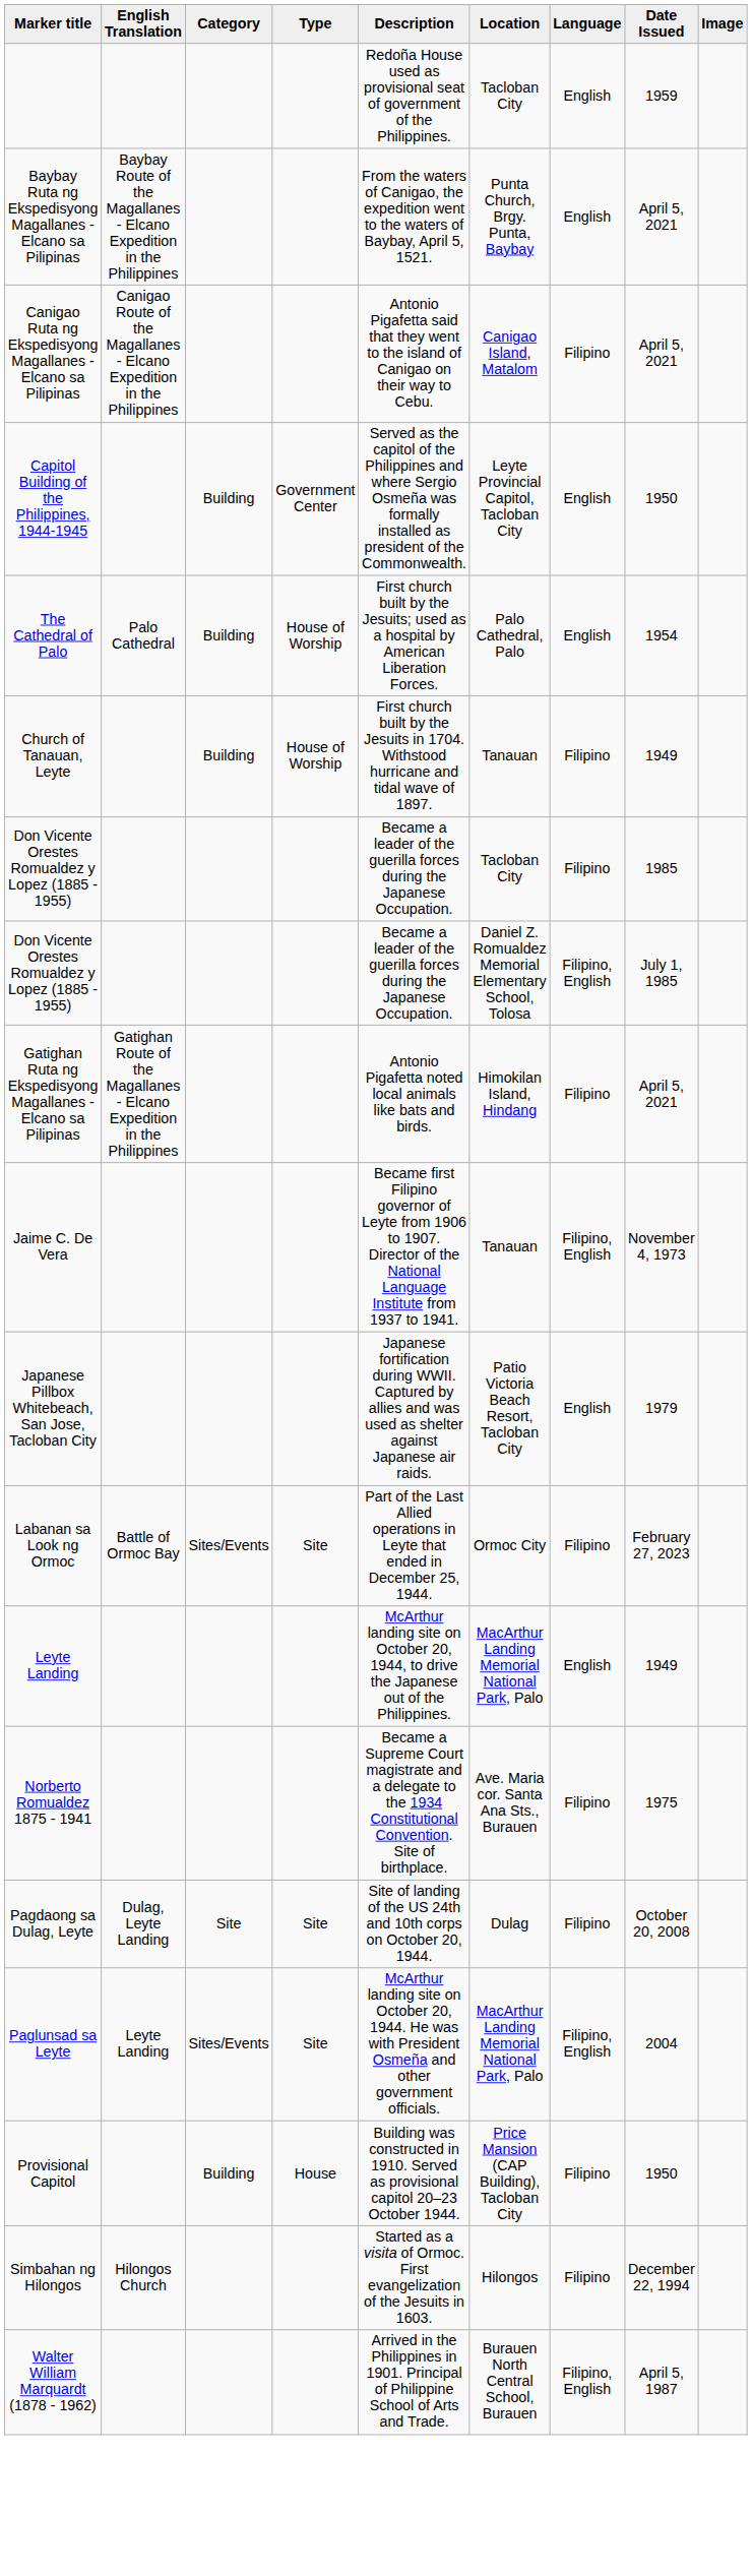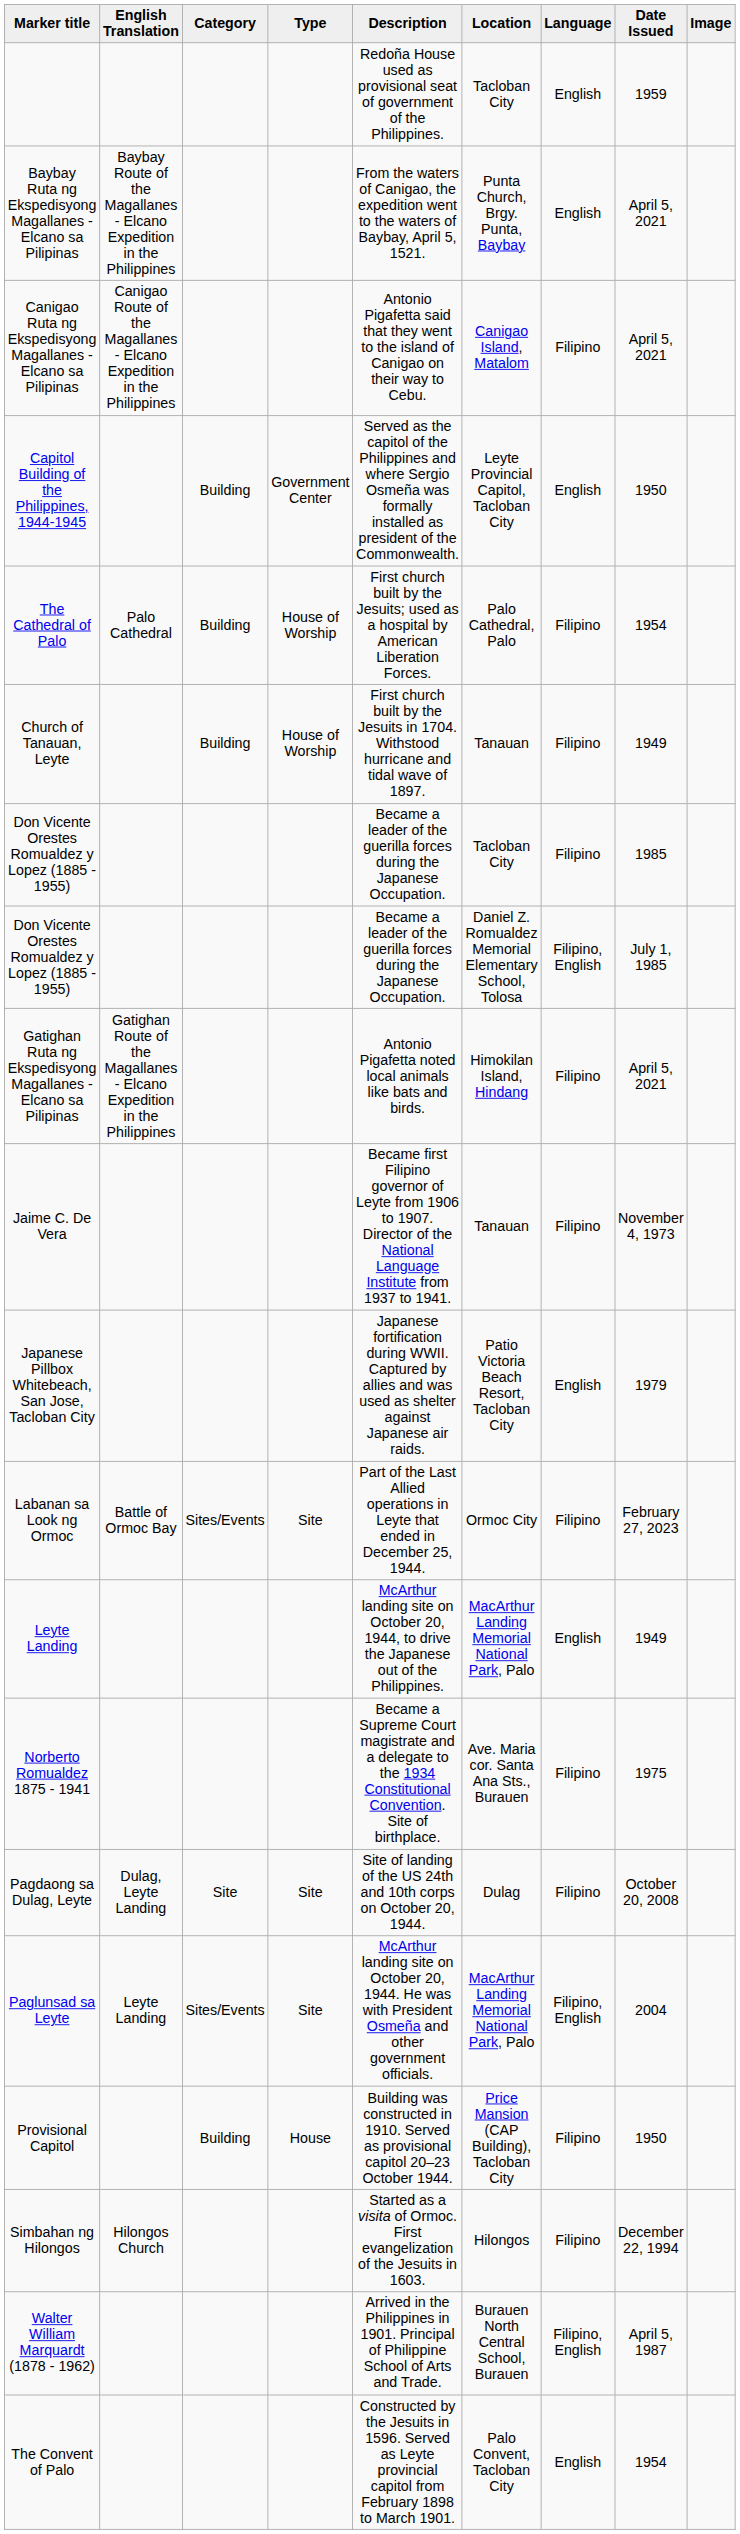The Cathedral of Palo | Language: English -> Filipino
Jaime C. De Vera | Language: Filipino, English -> Filipino
+ row: The Convent of Palo | Constructed by the Jesuits in 1596. Served as Leyte provincial capitol from February 1898 to March 1901. | Palo Convent, Tacloban City | English | 1954
